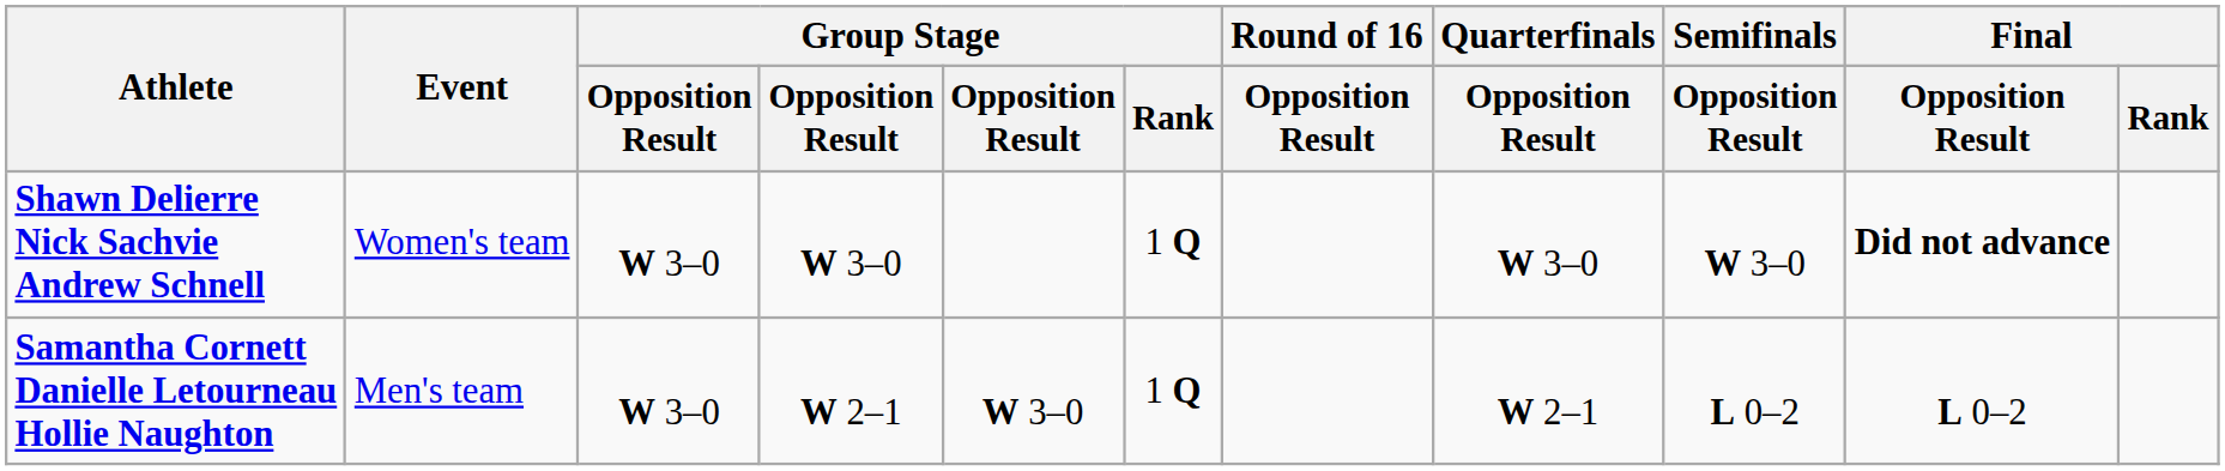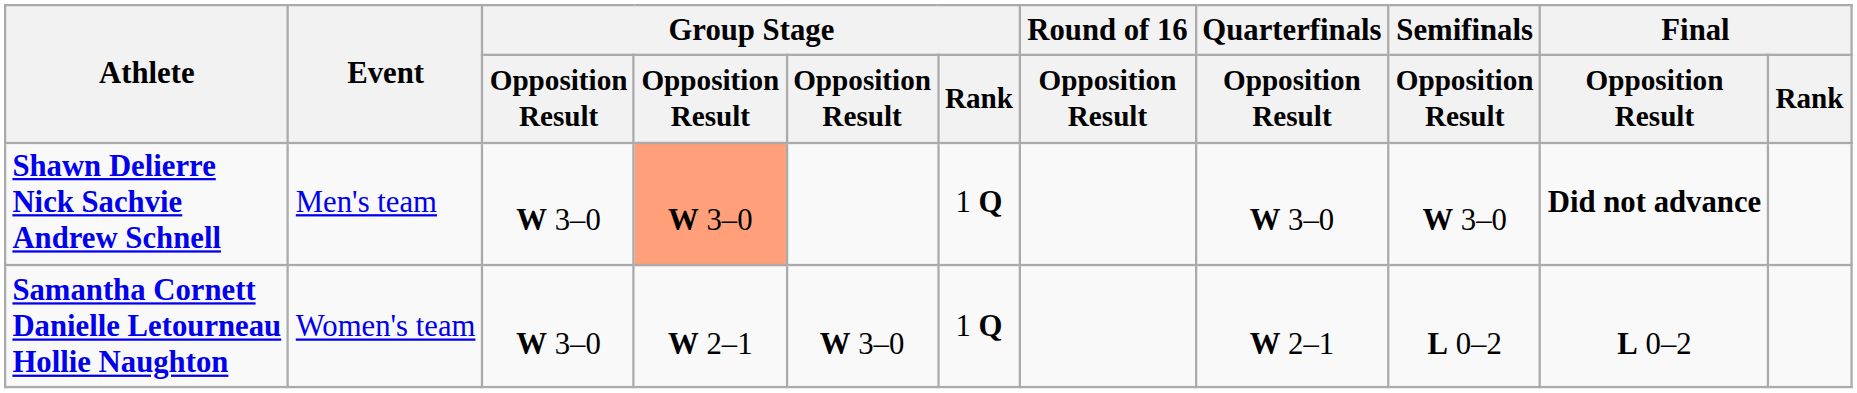Shawn Delierre Nick Sachvie Andrew Schnell | Event: Women's team -> Men's team
Shawn Delierre Nick Sachvie Andrew Schnell | column 4: no background -> lightsalmon background
Samantha Cornett Danielle Letourneau Hollie Naughton | Event: Men's team -> Women's team
